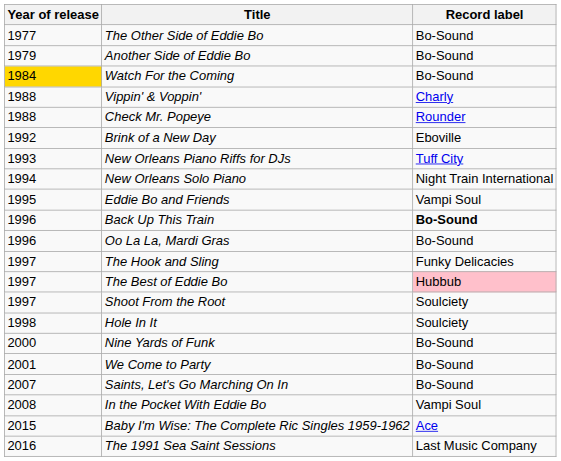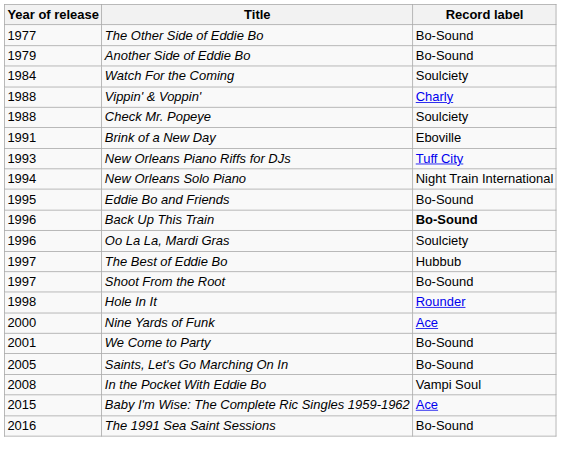Watch For the Coming | Year of release: gold background -> no background
Watch For the Coming | Record label: Bo-Sound -> Soulciety
Check Mr. Popeye | Record label: Rounder -> Soulciety
Brink of a New Day | Year of release: 1992 -> 1991
Eddie Bo and Friends | Record label: Vampi Soul -> Bo-Sound
Oo La La, Mardi Gras | Record label: Bo-Sound -> Soulciety
- row: 1997 | The Hook and Sling | Funky Delicacies
The Best of Eddie Bo | Record label: pink background -> no background
Shoot From the Root | Record label: Soulciety -> Bo-Sound
Hole In It | Record label: Soulciety -> Rounder
Nine Yards of Funk | Record label: Bo-Sound -> Ace
Saints, Let's Go Marching On In | Year of release: 2007 -> 2005
The 1991 Sea Saint Sessions | Record label: Last Music Company -> Bo-Sound
